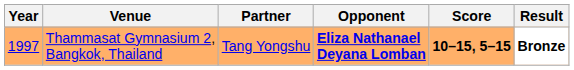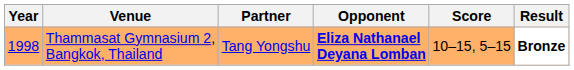Thammasat Gymnasium 2, Bangkok, Thailand | Year: 1997 -> 1998
Thammasat Gymnasium 2, Bangkok, Thailand | Score: bold -> normal
